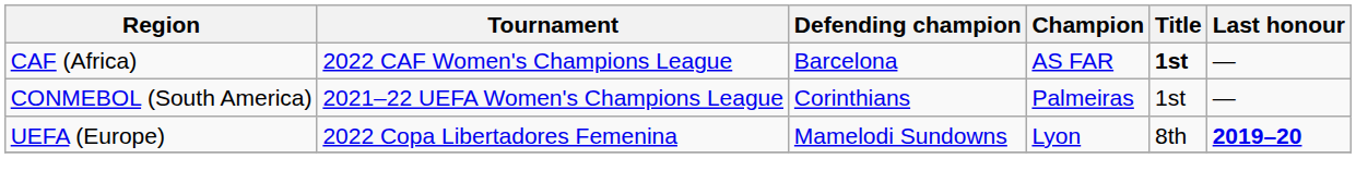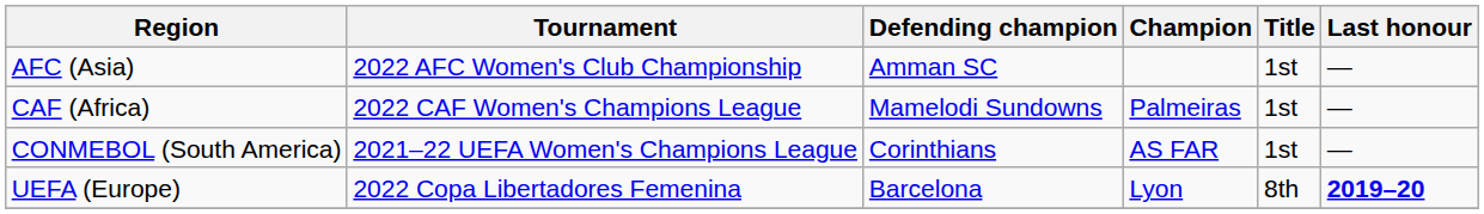+ row: AFC (Asia) | 2022 AFC Women's Club Championship | Amman SC | 1st | —
CAF (Africa) | Defending champion: Barcelona -> Mamelodi Sundowns
CAF (Africa) | Champion: AS FAR -> Palmeiras
CAF (Africa) | Title: bold -> normal
CONMEBOL (South America) | Champion: Palmeiras -> AS FAR
UEFA (Europe) | Defending champion: Mamelodi Sundowns -> Barcelona
